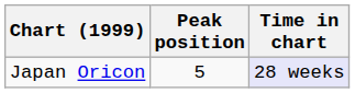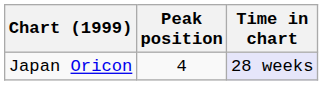Japan Oricon | Peak position: 5 -> 4
